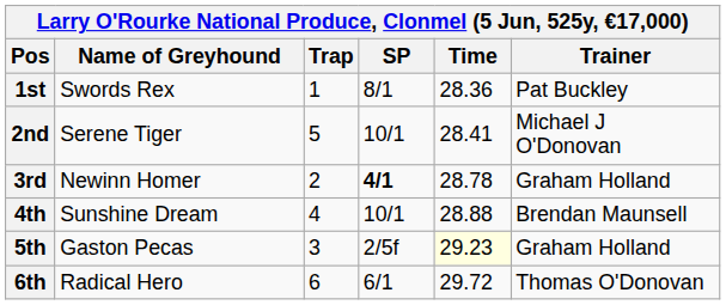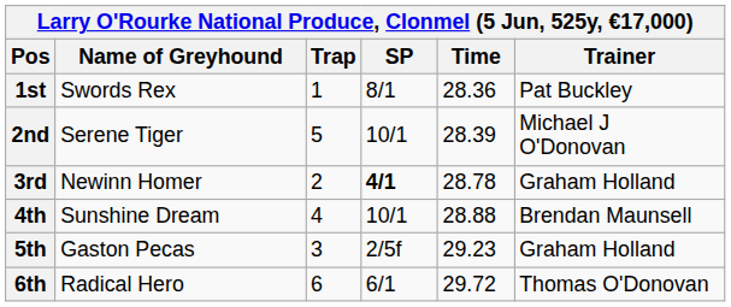2nd | Time: 28.41 -> 28.39
5th | Time: lightyellow background -> no background
